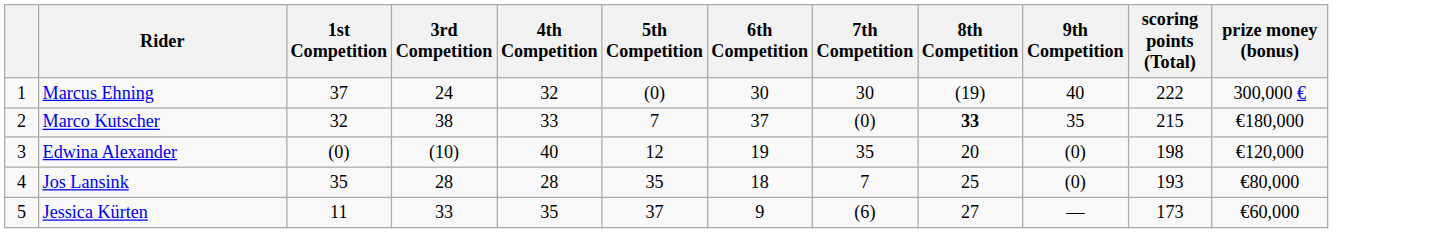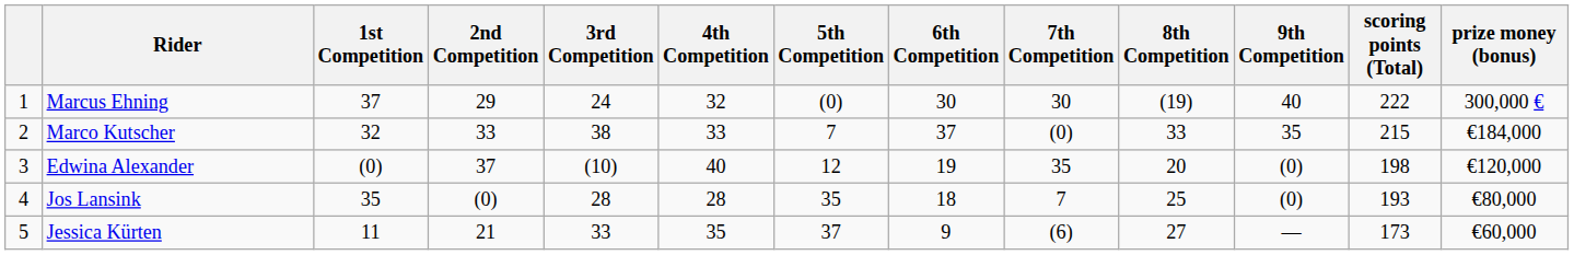+ column: 2nd Competition | 29 | 33 | 37 | (0) | 21
Marco Kutscher | 8th Competition: bold -> normal
Marco Kutscher | prize money (bonus): €180,000 -> €184,000
